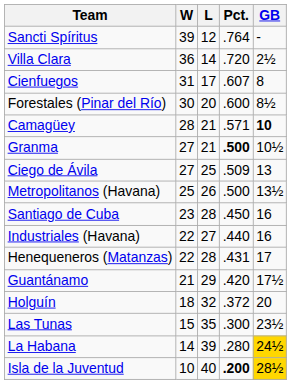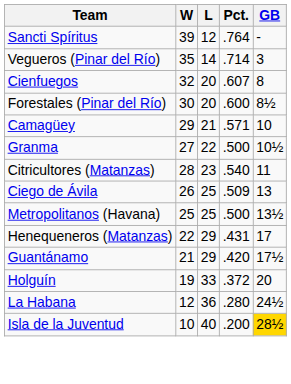- row: Villa Clara | 36 | 14 | .720 | 2½
+ row: Vegueros (Pinar del Río) | 35 | 14 | .714 | 3
Cienfuegos | W: 31 -> 32
Cienfuegos | L: 17 -> 20
Camagüey | W: 28 -> 29
Camagüey | GB: bold -> normal
Granma | L: 21 -> 22
Granma | Pct.: bold -> normal
+ row: Citricultores (Matanzas) | 28 | 23 | .540 | 11
Ciego de Ávila | W: 27 -> 26
Metropolitanos (Havana) | L: 26 -> 25
- row: Santiago de Cuba | 23 | 28 | .450 | 16
- row: Industriales (Havana) | 22 | 27 | .440 | 16
Henequeneros (Matanzas) | L: 28 -> 29
Holguín | W: 18 -> 19
Holguín | L: 32 -> 33
- row: Las Tunas | 15 | 35 | .300 | 23½
La Habana | W: 14 -> 12
La Habana | L: 39 -> 36
La Habana | GB: gold background -> no background
Isla de la Juventud | Pct.: bold -> normal
